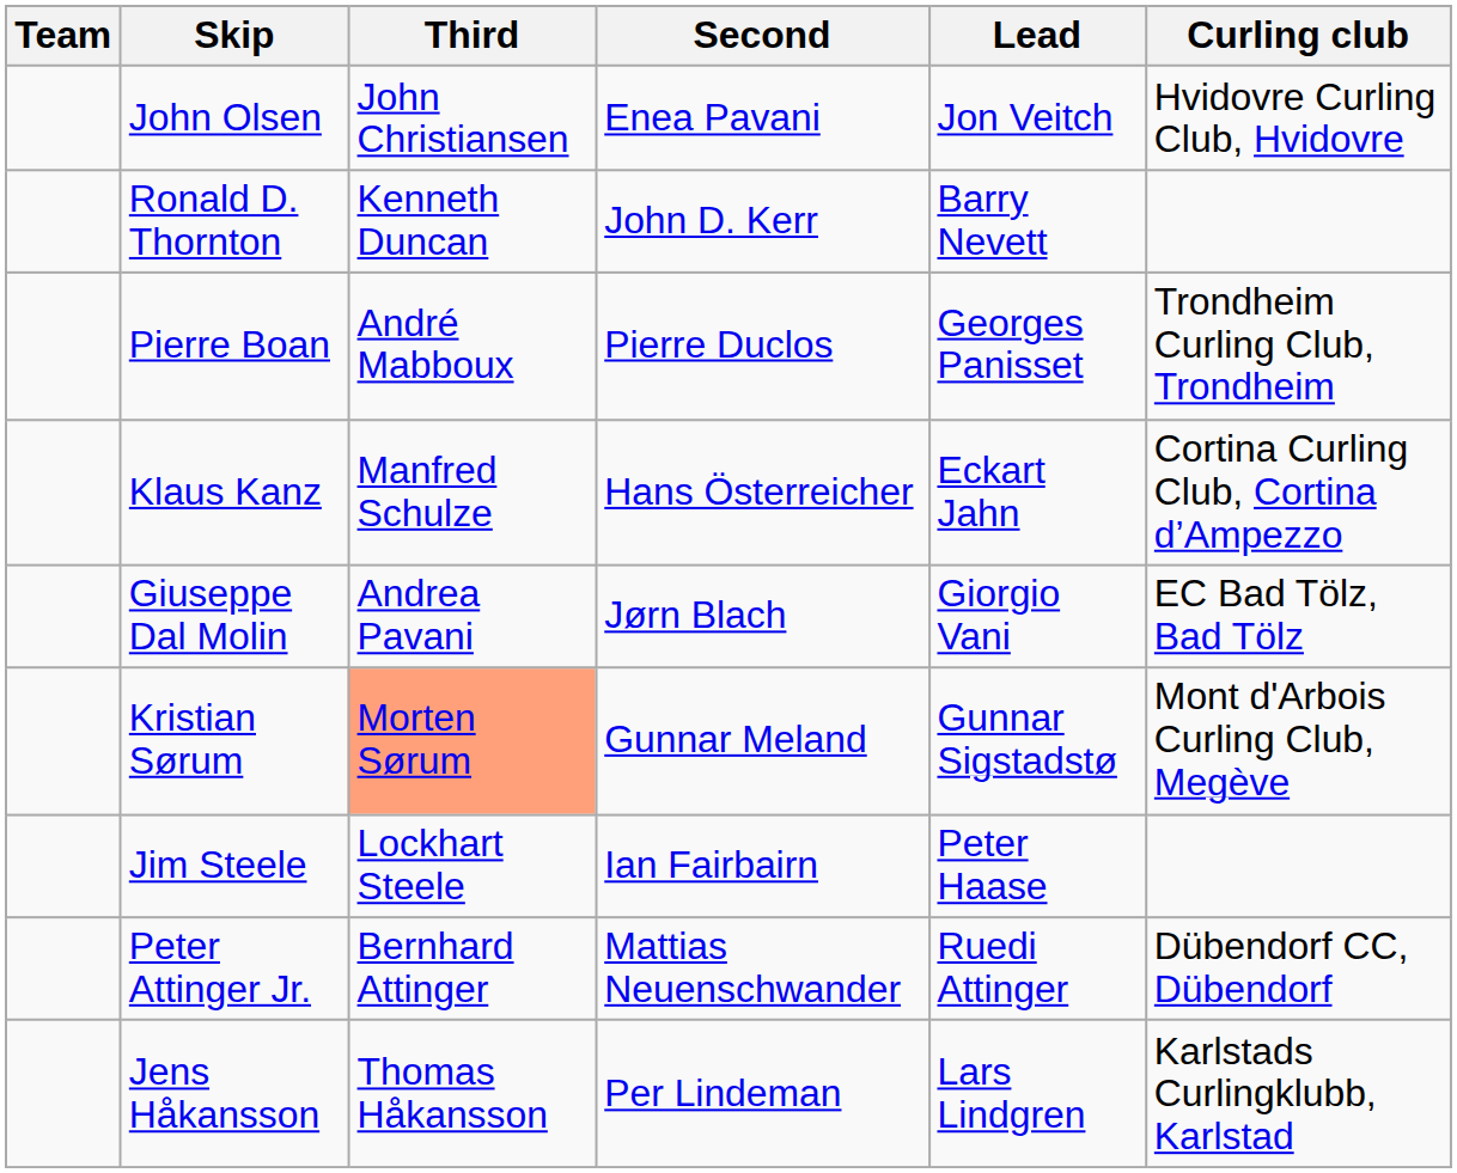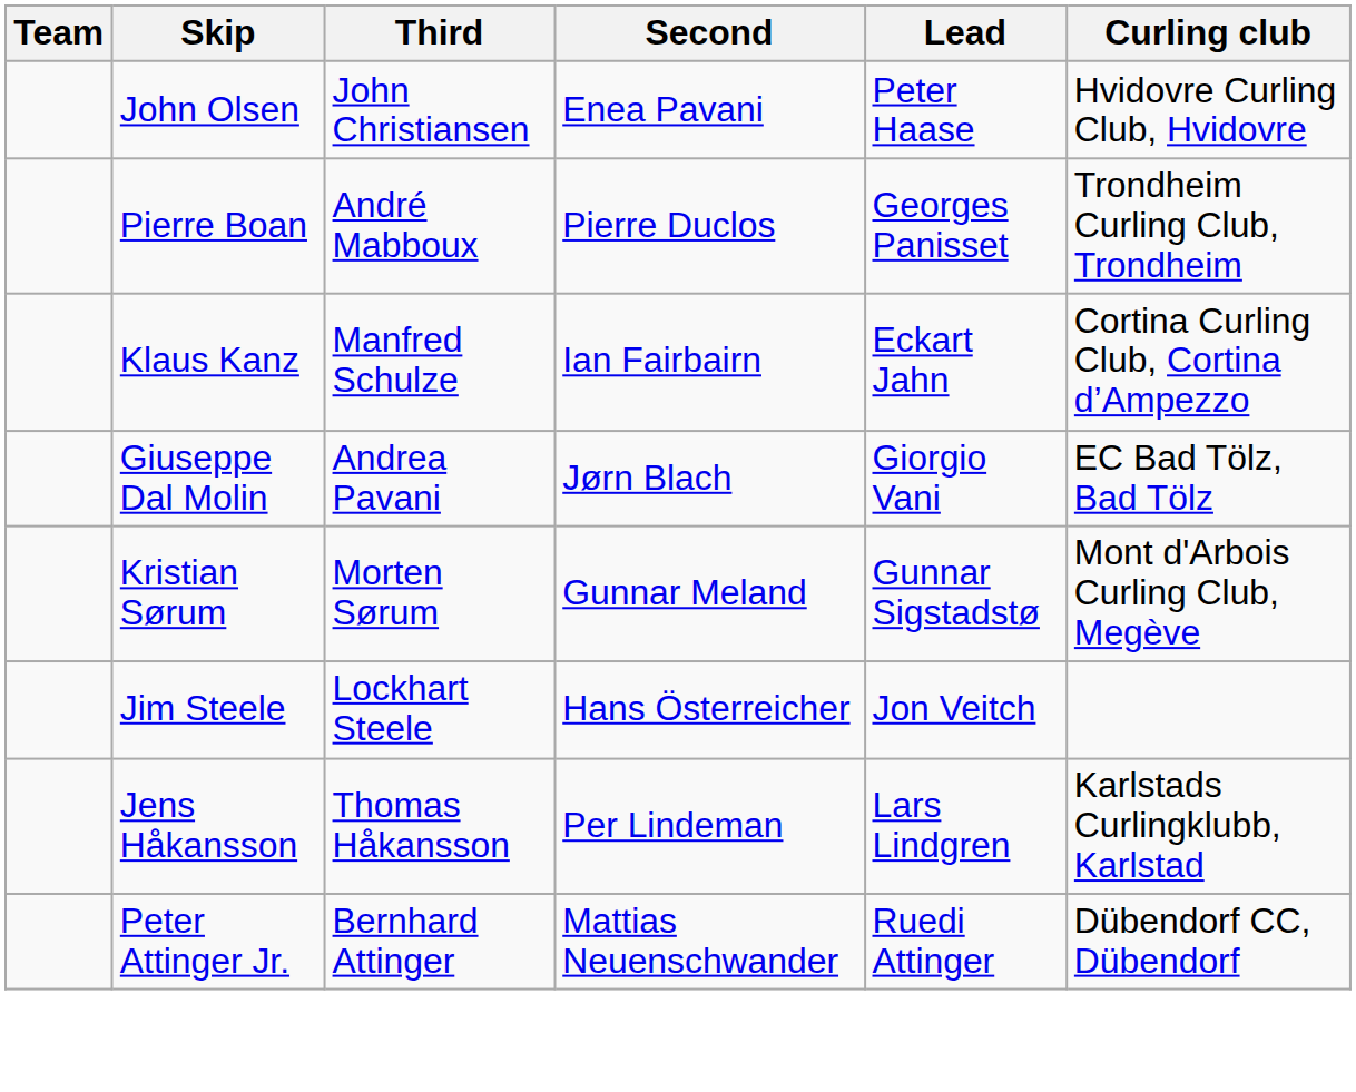John Olsen | Lead: Jon Veitch -> Peter Haase
- row: Ronald D. Thornton | Kenneth Duncan | John D. Kerr | Barry Nevett
Klaus Kanz | Second: Hans Österreicher -> Ian Fairbairn
Kristian Sørum | Third: lightsalmon background -> no background
Jim Steele | Second: Ian Fairbairn -> Hans Österreicher
Jim Steele | Lead: Peter Haase -> Jon Veitch
rows swapped: Jens Håkansson <-> Peter Attinger Jr.
